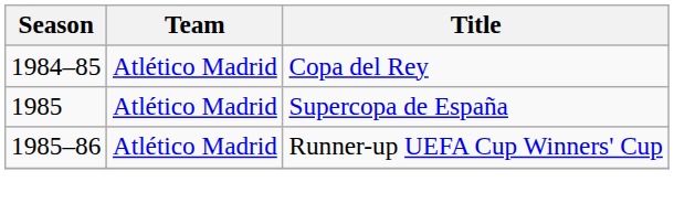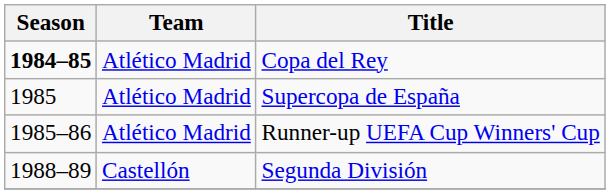Copa del Rey | Season: normal -> bold
+ row: 1988–89 | Castellón | Segunda División
